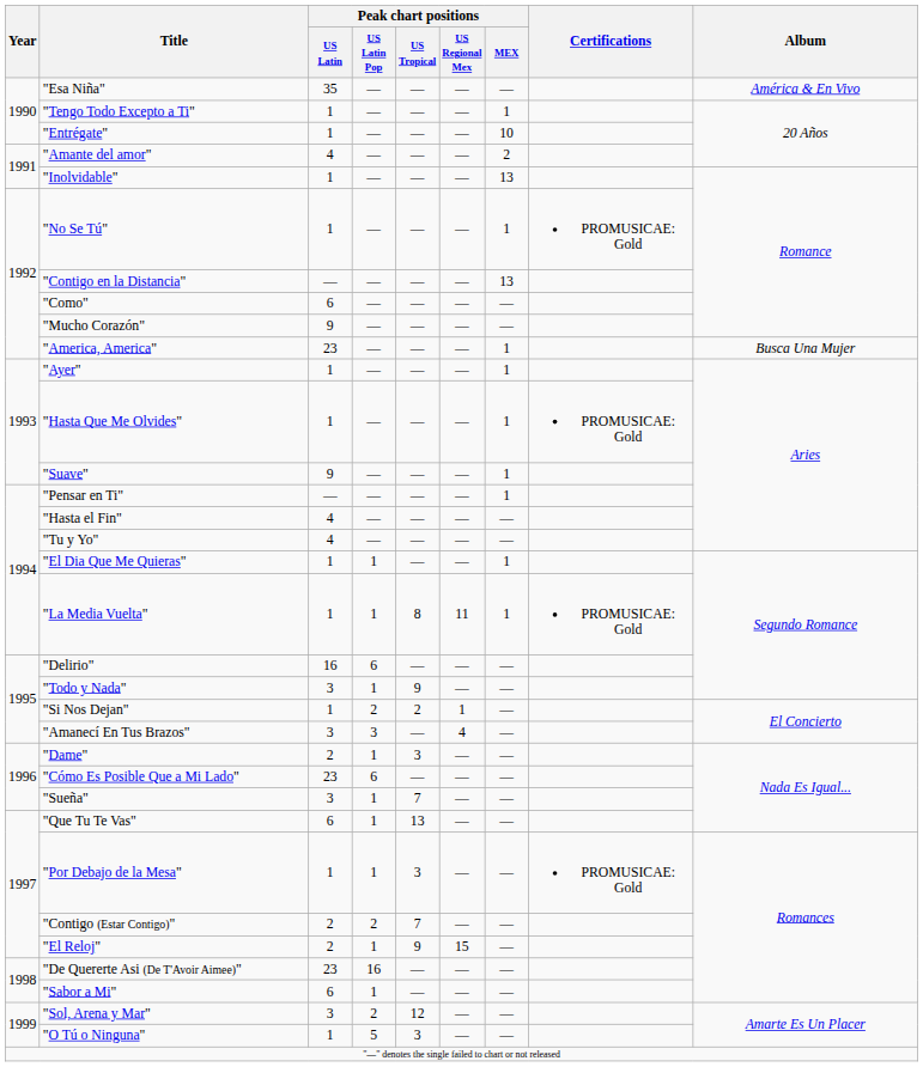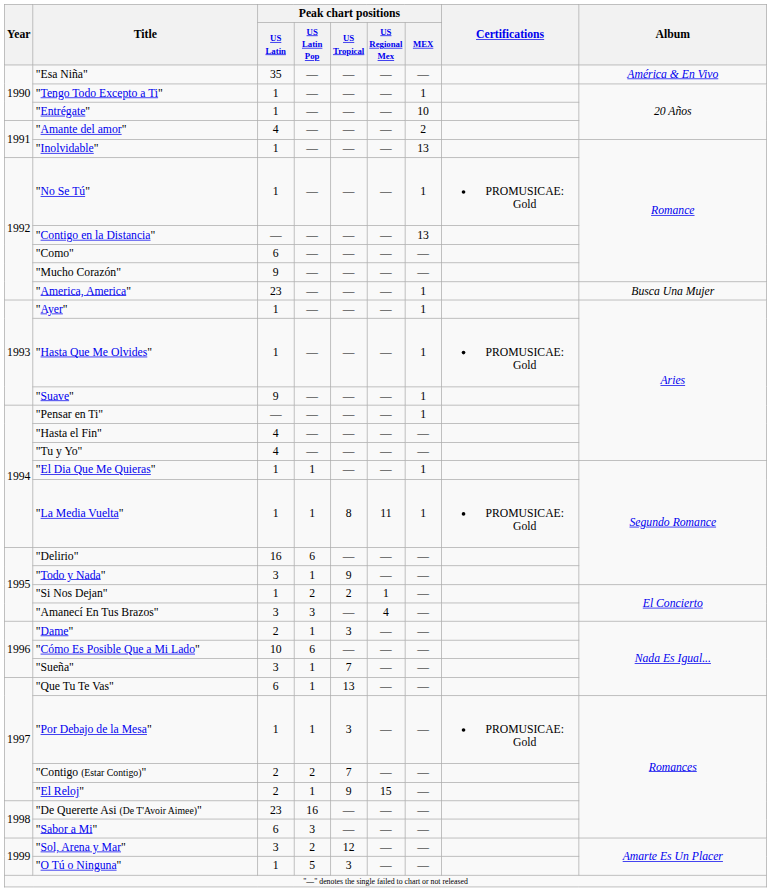"Cómo Es Posible Que a Mi Lado" | Peak chart positions / US Latin: 23 -> 10
"Sabor a Mi" | Peak chart positions / US Latin Pop: 1 -> 3
